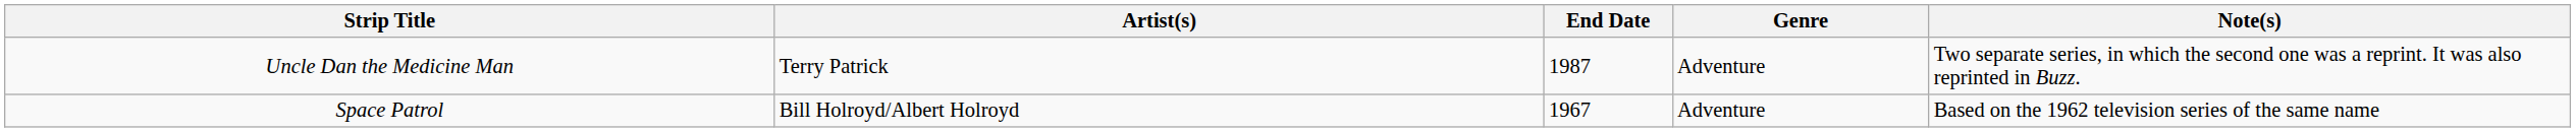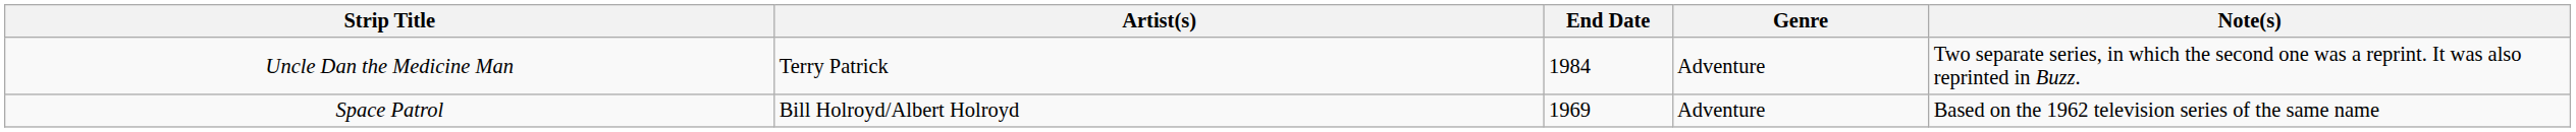Uncle Dan the Medicine Man | End Date: 1987 -> 1984
Space Patrol | End Date: 1967 -> 1969
